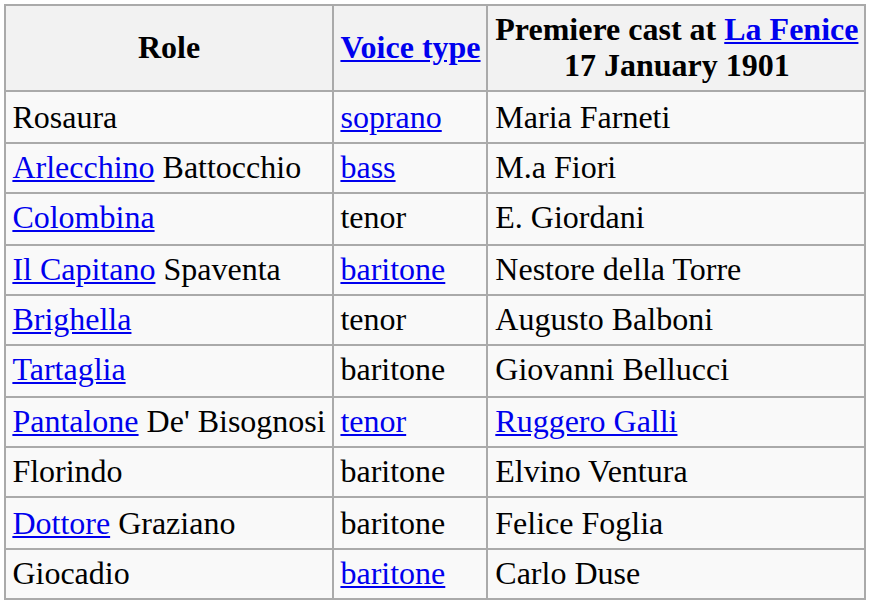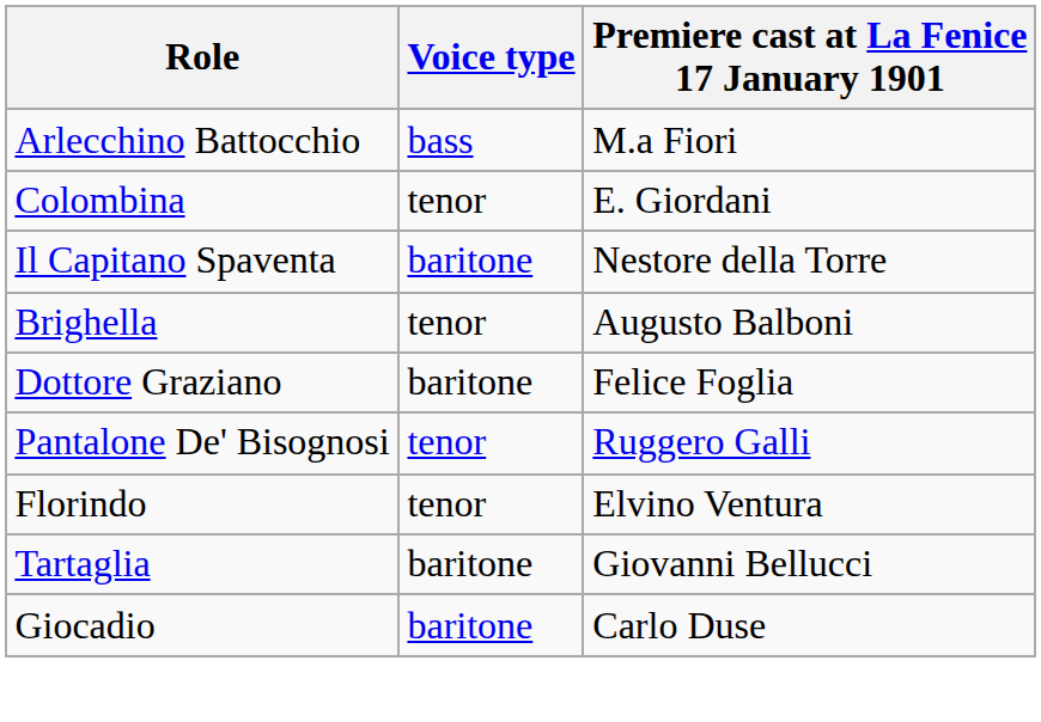- row: Rosaura | soprano | Maria Farneti
rows swapped: Dottore Graziano <-> Tartaglia
Florindo | Voice type: baritone -> tenor
